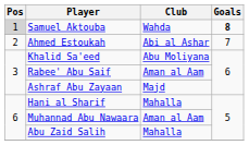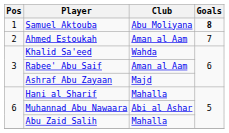Samuel Aktouba | Pos: lightgrey background -> no background
Samuel Aktouba | Club: Wahda -> Abu Moliyana
Ahmed Estoukah | Club: Abi al Ashar -> Aman al Aam
Khalid Sa'eed | Club: Abu Moliyana -> Wahda
Muhannad Abu Nawaara | Club: Aman al Aam -> Abi al Ashar
